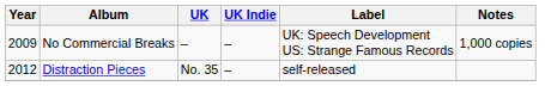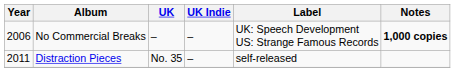No Commercial Breaks | Year: 2009 -> 2006
No Commercial Breaks | Notes: normal -> bold
Distraction Pieces | Year: 2012 -> 2011
